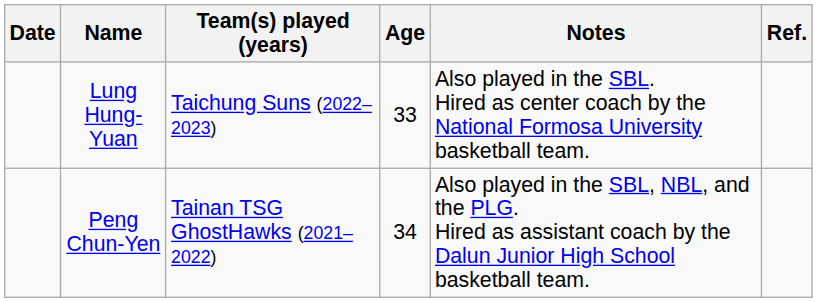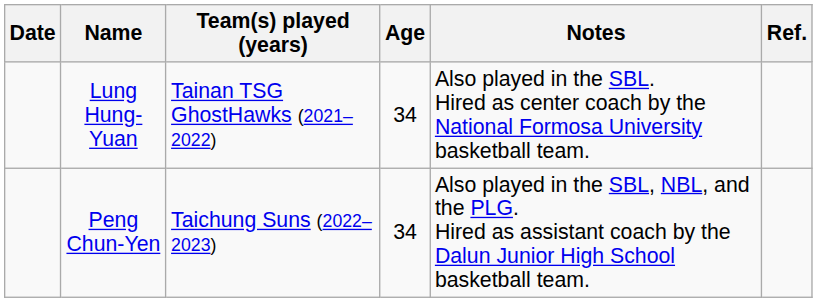Lung Hung-Yuan | Team(s) played (years): Taichung Suns (2022–2023) -> Tainan TSG GhostHawks (2021–2022)
Lung Hung-Yuan | Age: 33 -> 34
Peng Chun-Yen | Team(s) played (years): Tainan TSG GhostHawks (2021–2022) -> Taichung Suns (2022–2023)
